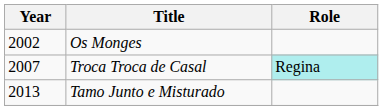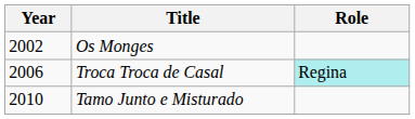Troca Troca de Casal | Year: 2007 -> 2006
Tamo Junto e Misturado | Year: 2013 -> 2010
